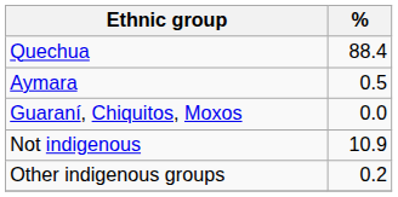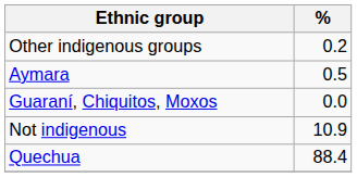rows swapped: Quechua <-> Other indigenous groups
